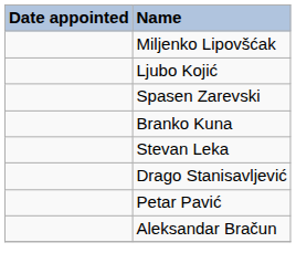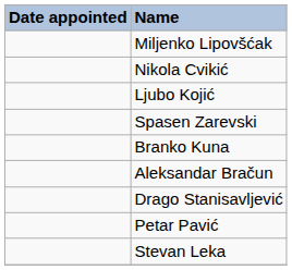+ row: Nikola Cvikić
rows swapped: Aleksandar Bračun <-> Stevan Leka
